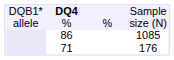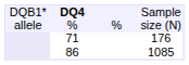rows swapped: 71 <-> 86
